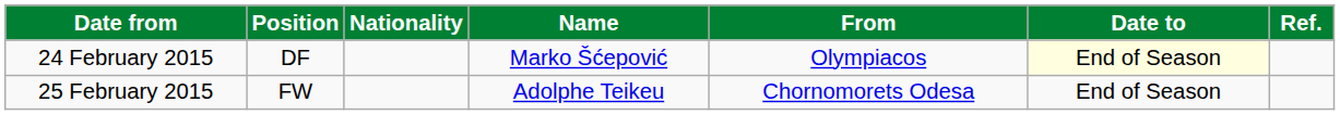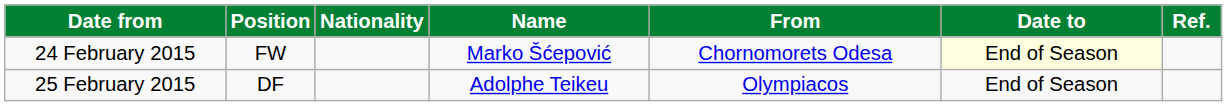24 February 2015 | Position: DF -> FW
24 February 2015 | From: Olympiacos -> Chornomorets Odesa
25 February 2015 | Position: FW -> DF
25 February 2015 | From: Chornomorets Odesa -> Olympiacos
